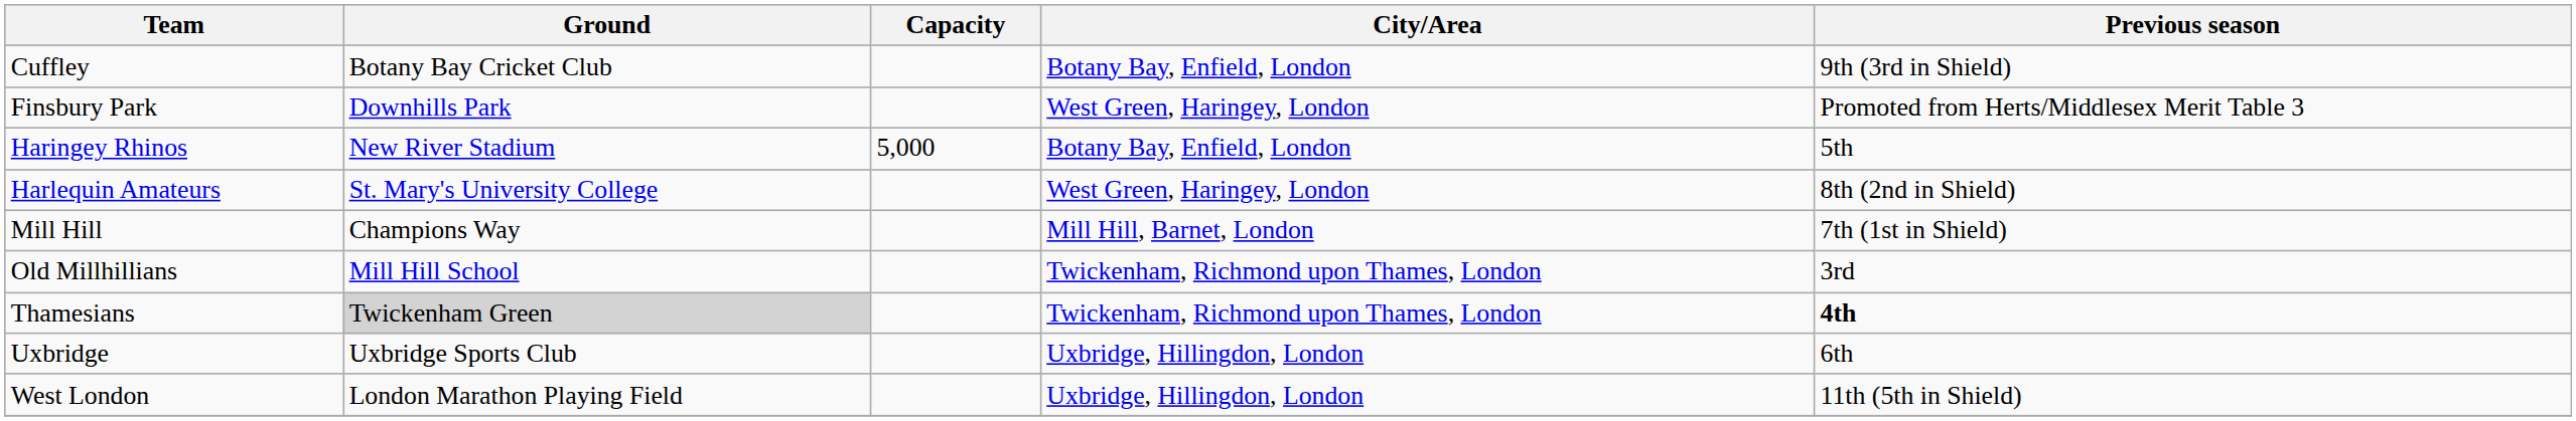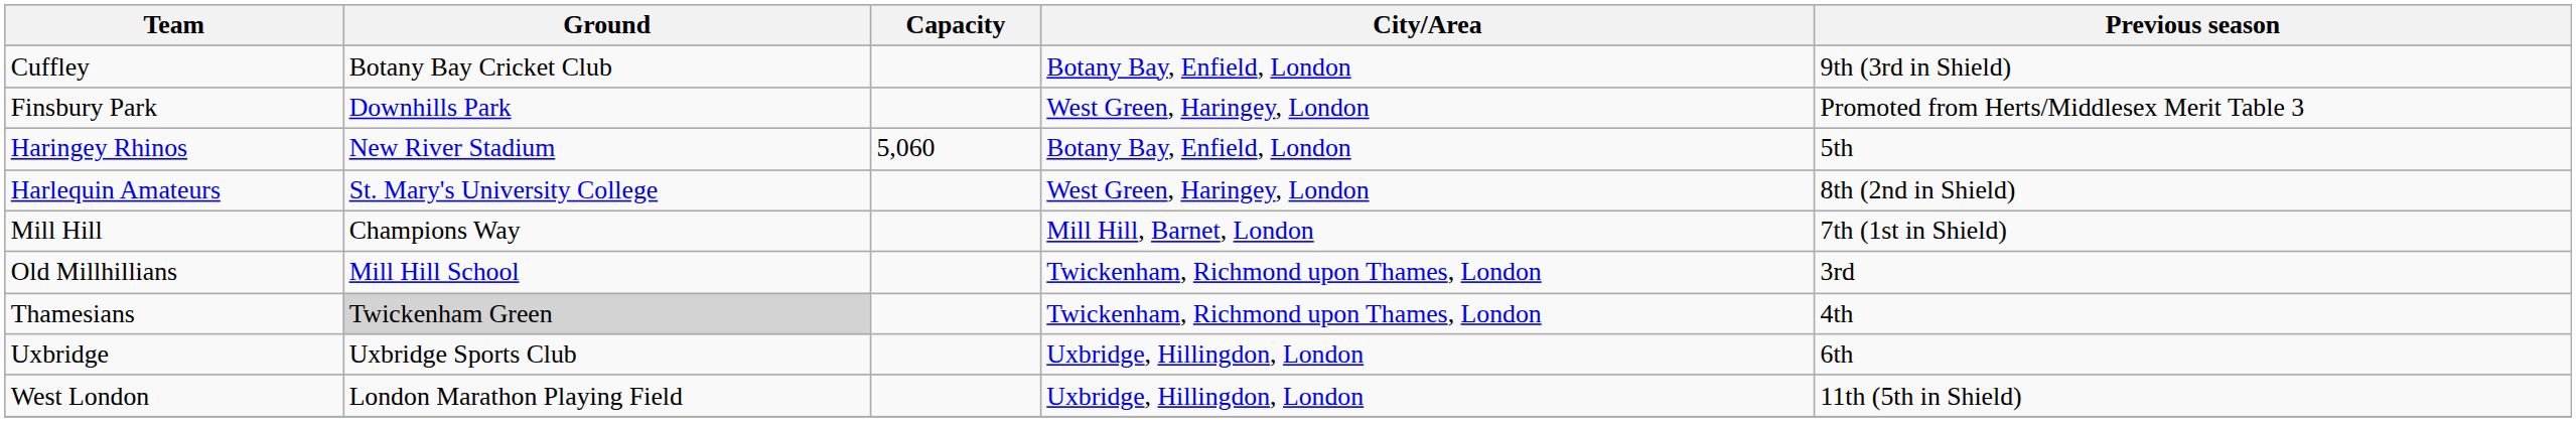Haringey Rhinos | Capacity: 5,000 -> 5,060
Thamesians | Previous season: bold -> normal
